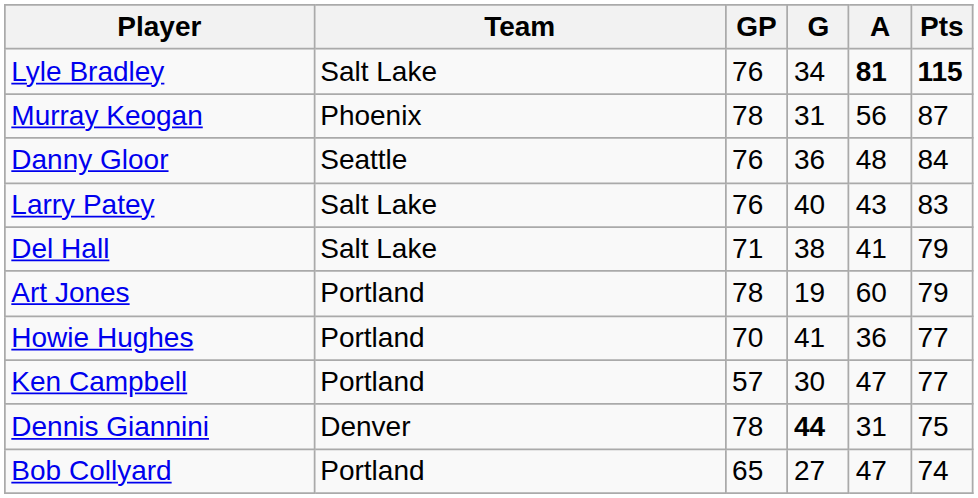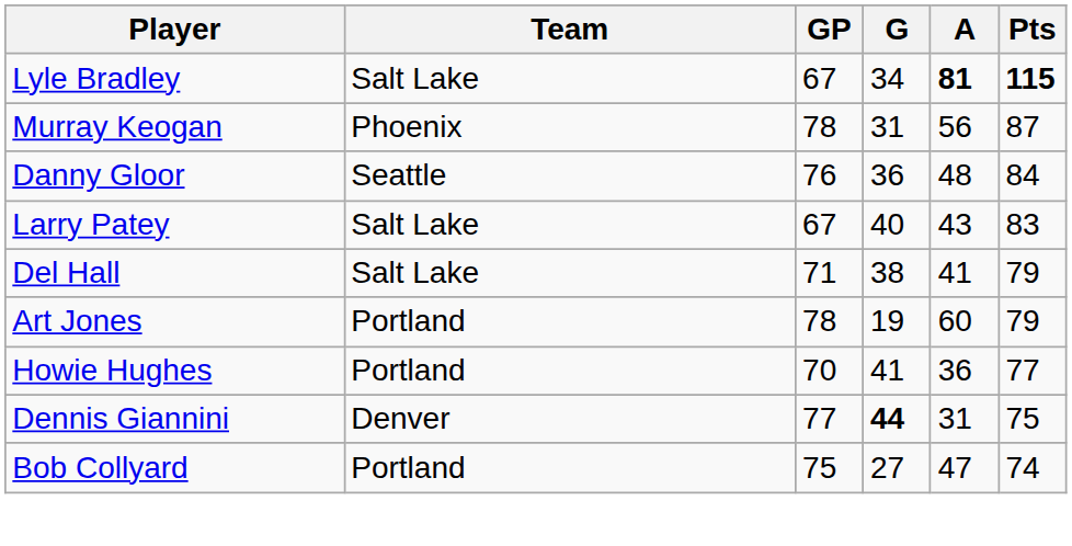Lyle Bradley | GP: 76 -> 67
Larry Patey | GP: 76 -> 67
- row: Ken Campbell | Portland | 57 | 30 | 47 | 77
Dennis Giannini | GP: 78 -> 77
Bob Collyard | GP: 65 -> 75
